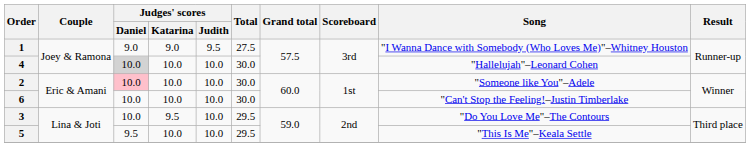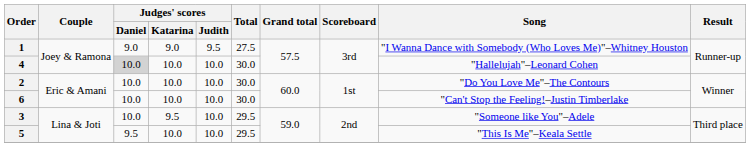2 | Judges' scores / Daniel: pink background -> no background
2 | Song: "Someone like You"–Adele -> "Do You Love Me"–The Contours
3 | Song: "Do You Love Me"–The Contours -> "Someone like You"–Adele
